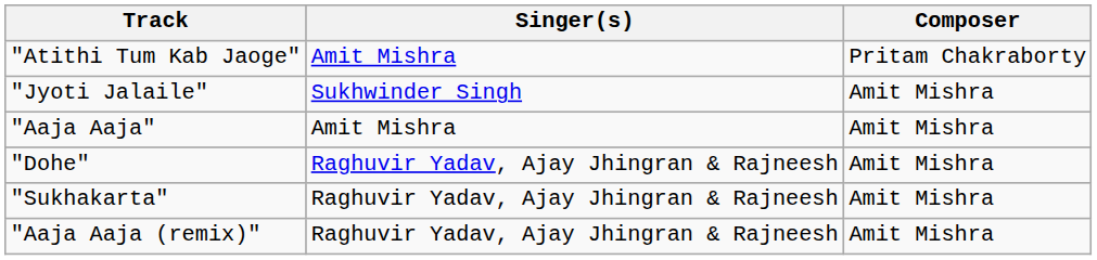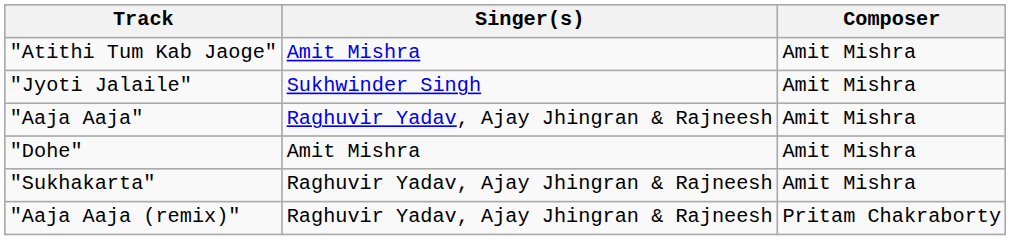"Atithi Tum Kab Jaoge" | Composer: Pritam Chakraborty -> Amit Mishra
"Aaja Aaja" | Singer(s): Amit Mishra -> Raghuvir Yadav, Ajay Jhingran & Rajneesh
"Dohe" | Singer(s): Raghuvir Yadav, Ajay Jhingran & Rajneesh -> Amit Mishra
"Aaja Aaja (remix)" | Composer: Amit Mishra -> Pritam Chakraborty
